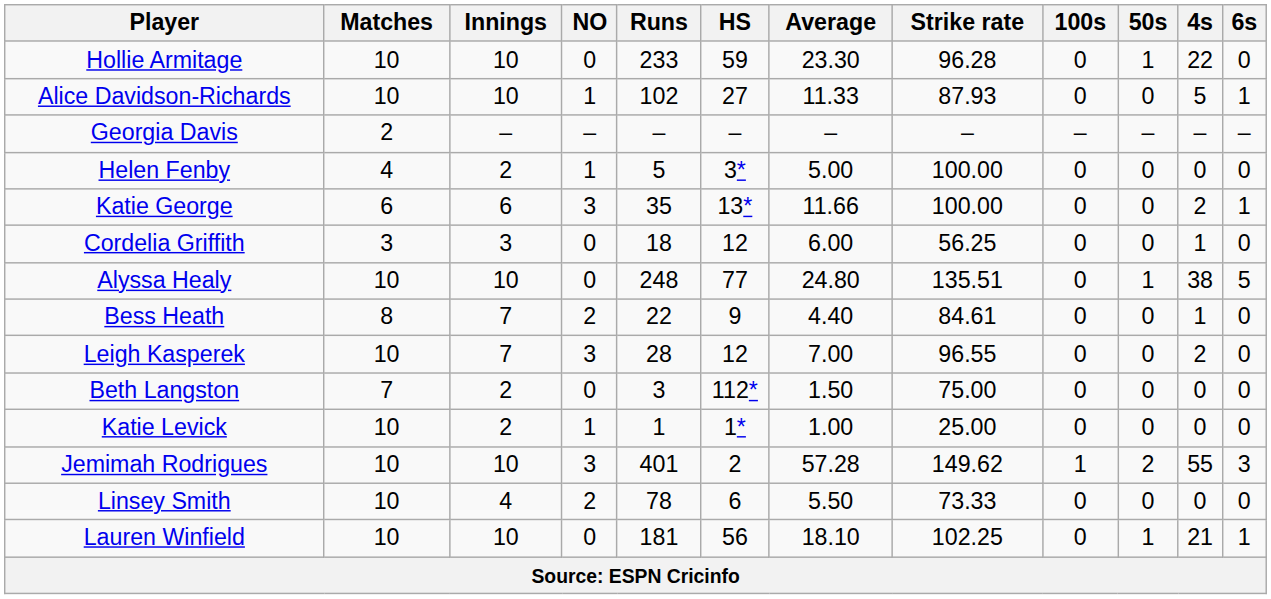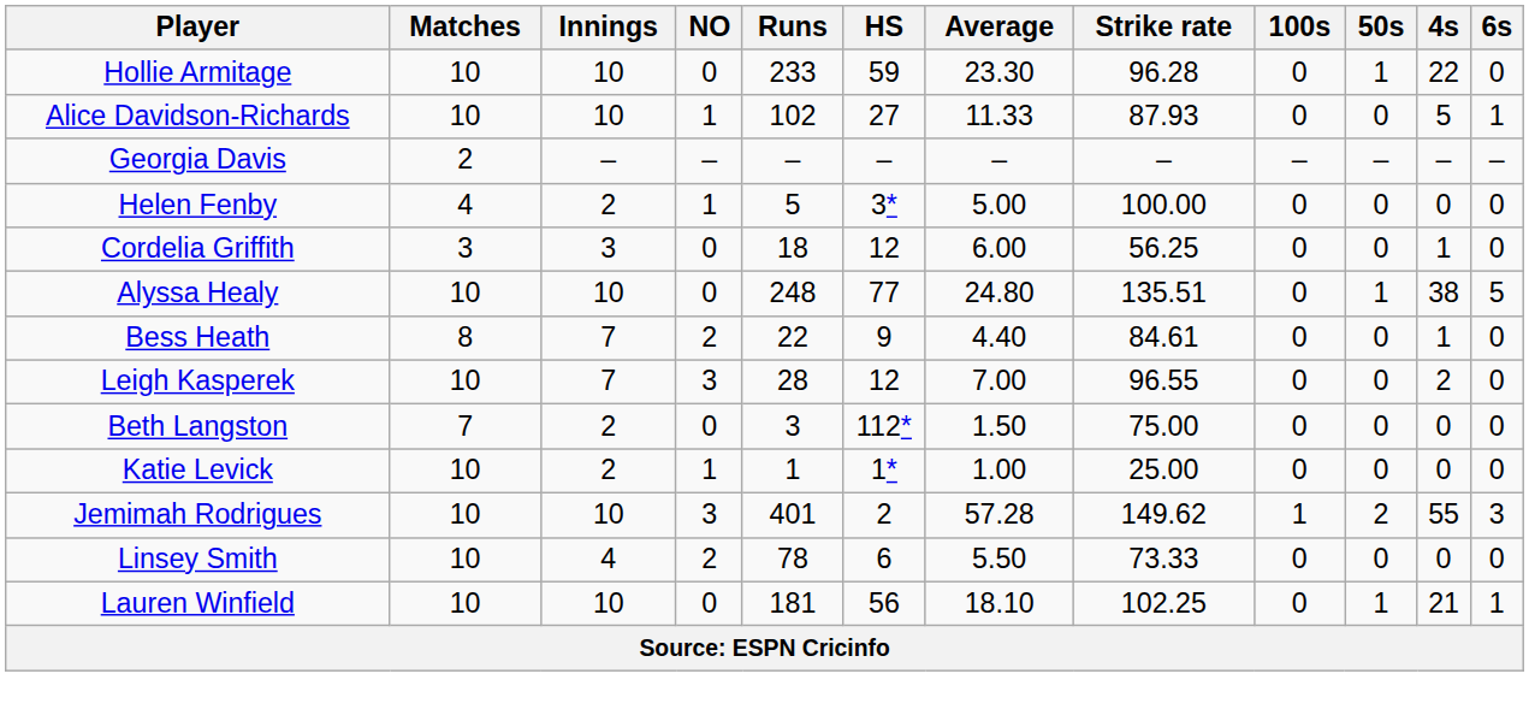- row: Katie George | 6 | 6 | 3 | 35 | 13* | 11.66 | 100.00 | 0 | 0 | 2 | 1
